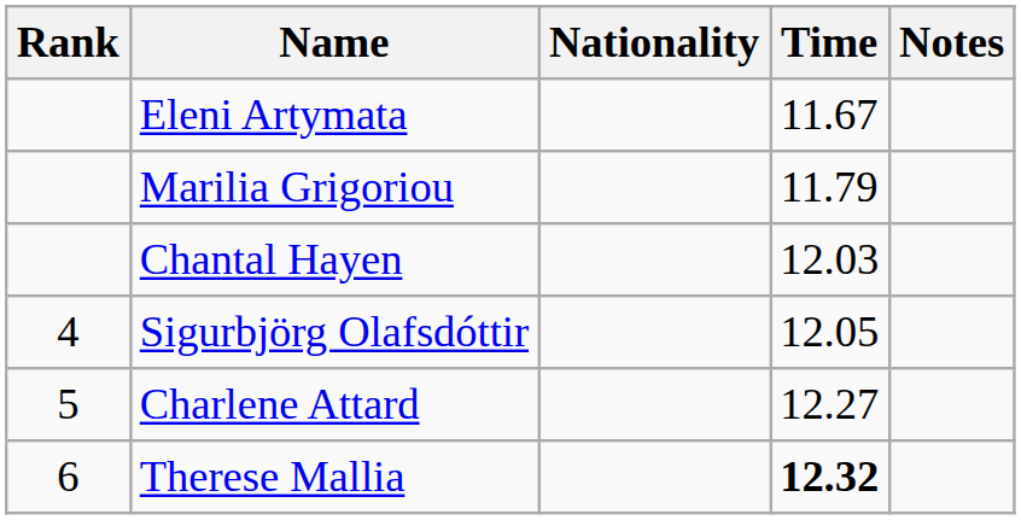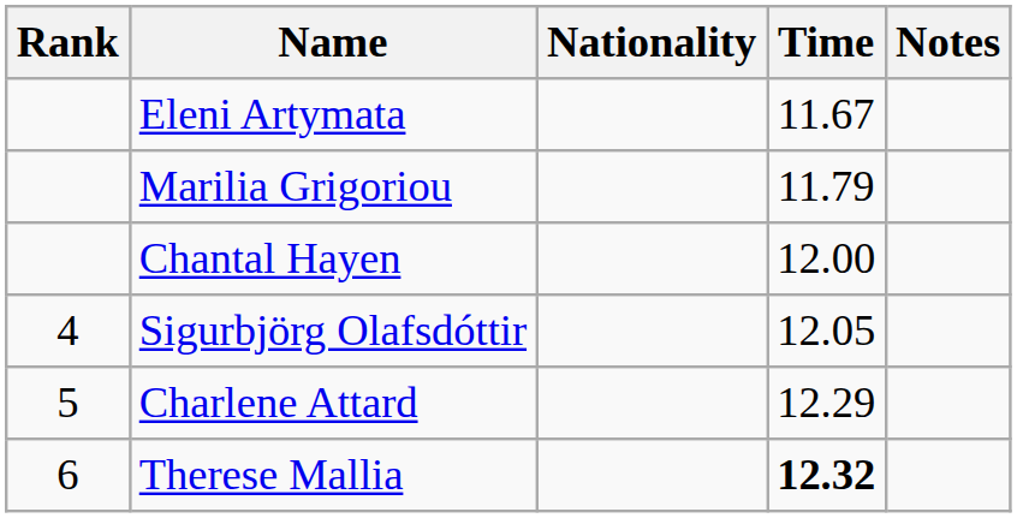Chantal Hayen | Time: 12.03 -> 12.00
Charlene Attard | Time: 12.27 -> 12.29
